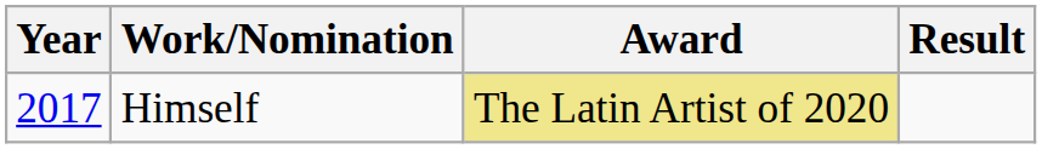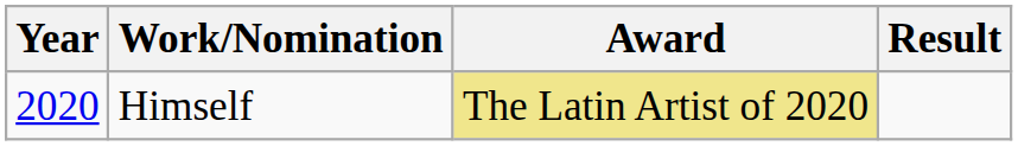Himself | Year: 2017 -> 2020
